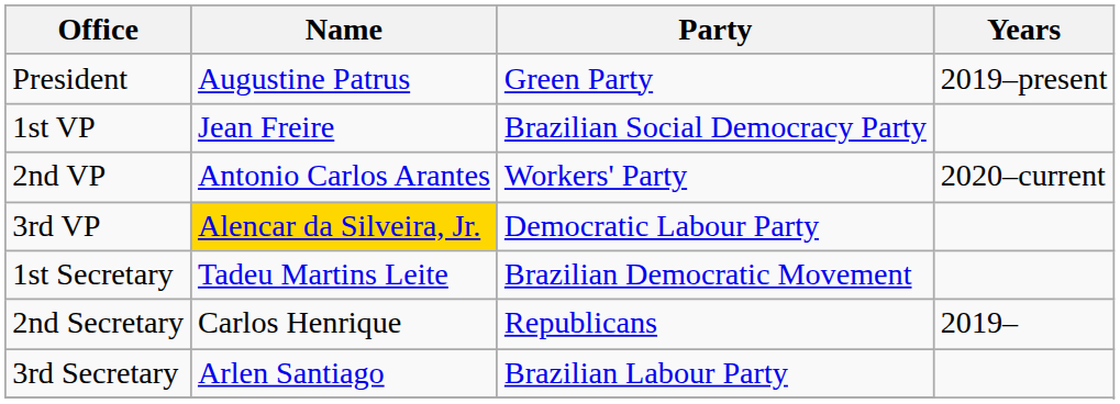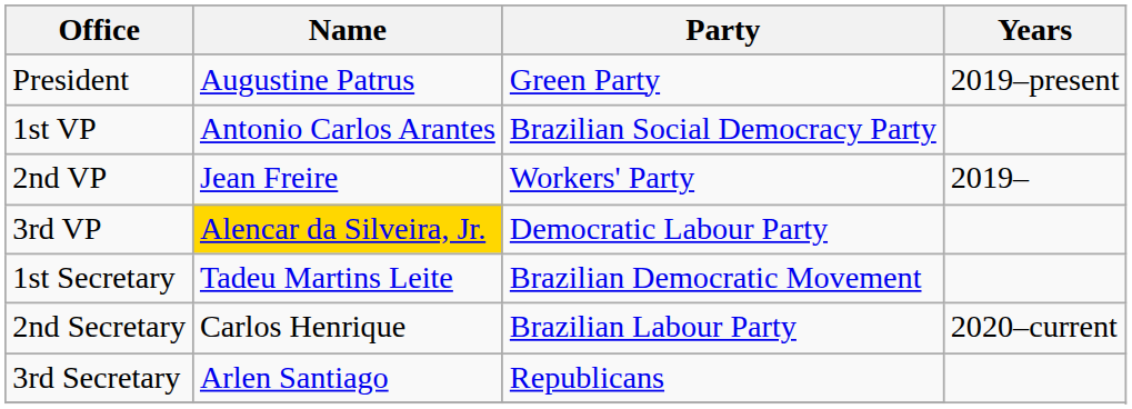1st VP | Name: Jean Freire -> Antonio Carlos Arantes
2nd VP | Name: Antonio Carlos Arantes -> Jean Freire
2nd VP | Years: 2020–current -> 2019–
2nd Secretary | Party: Republicans -> Brazilian Labour Party
2nd Secretary | Years: 2019– -> 2020–current
3rd Secretary | Party: Brazilian Labour Party -> Republicans
